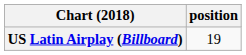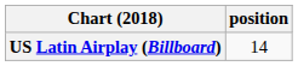US Latin Airplay (Billboard) | position: 19 -> 14
